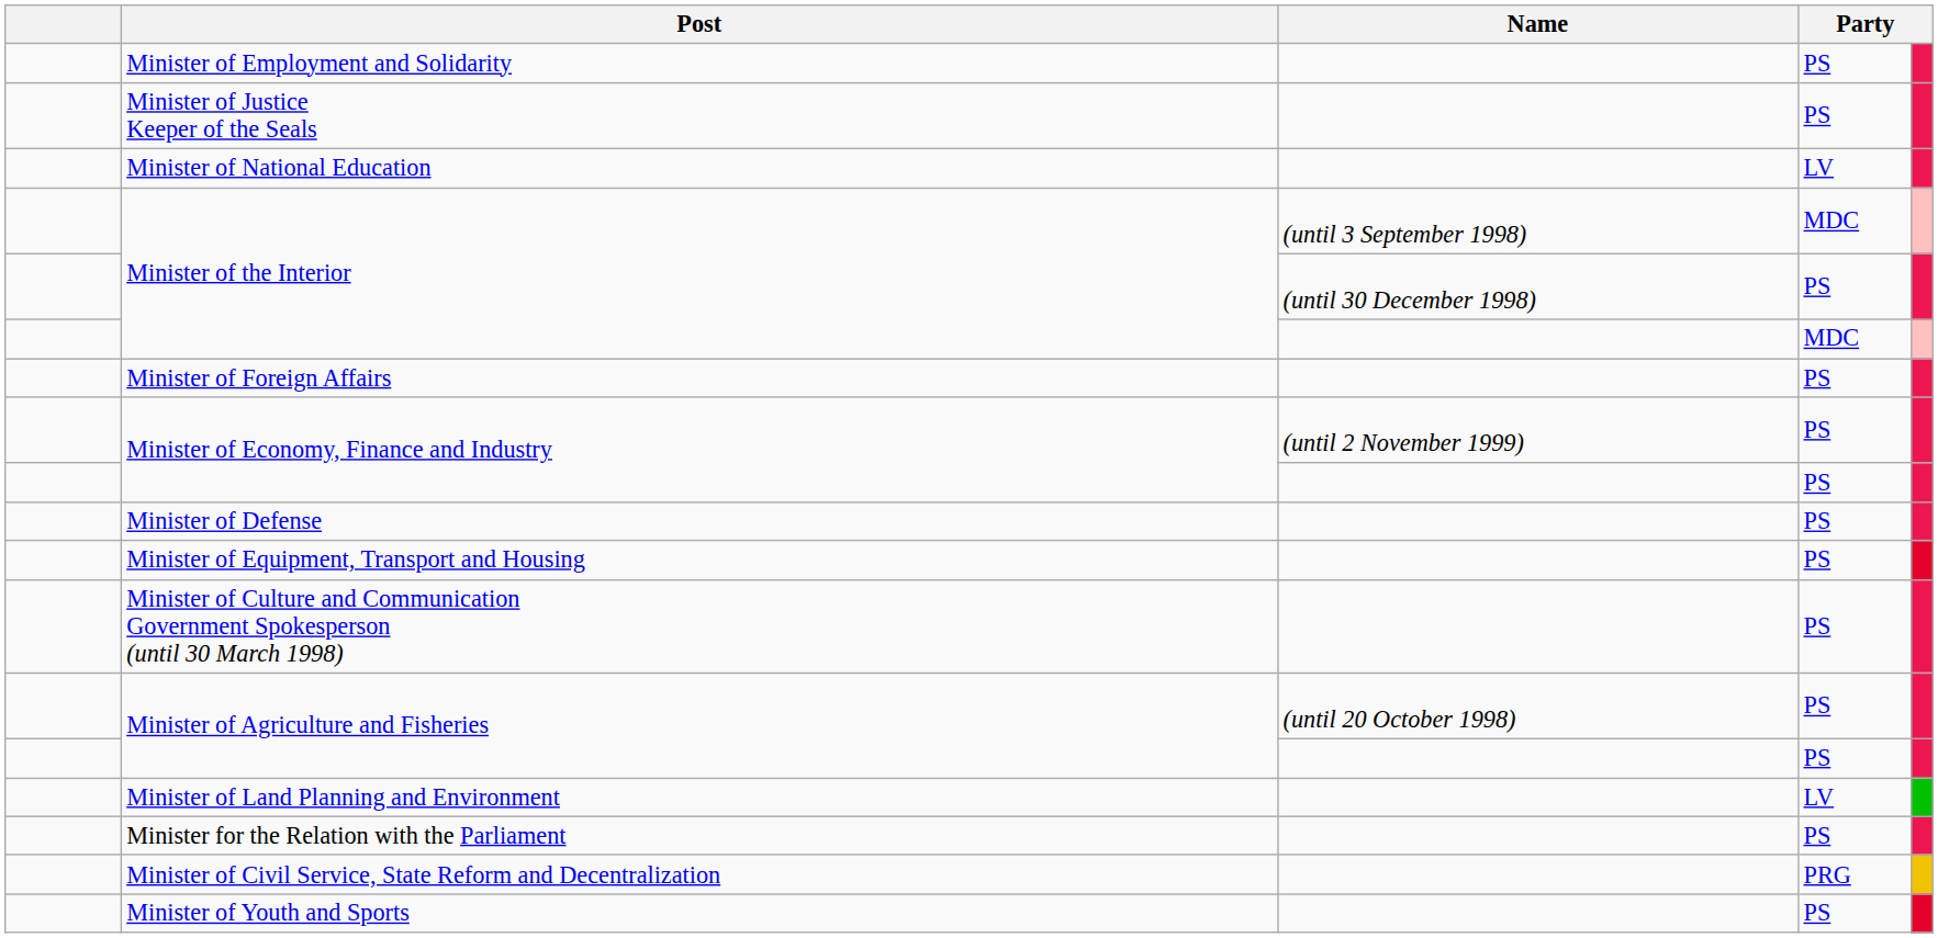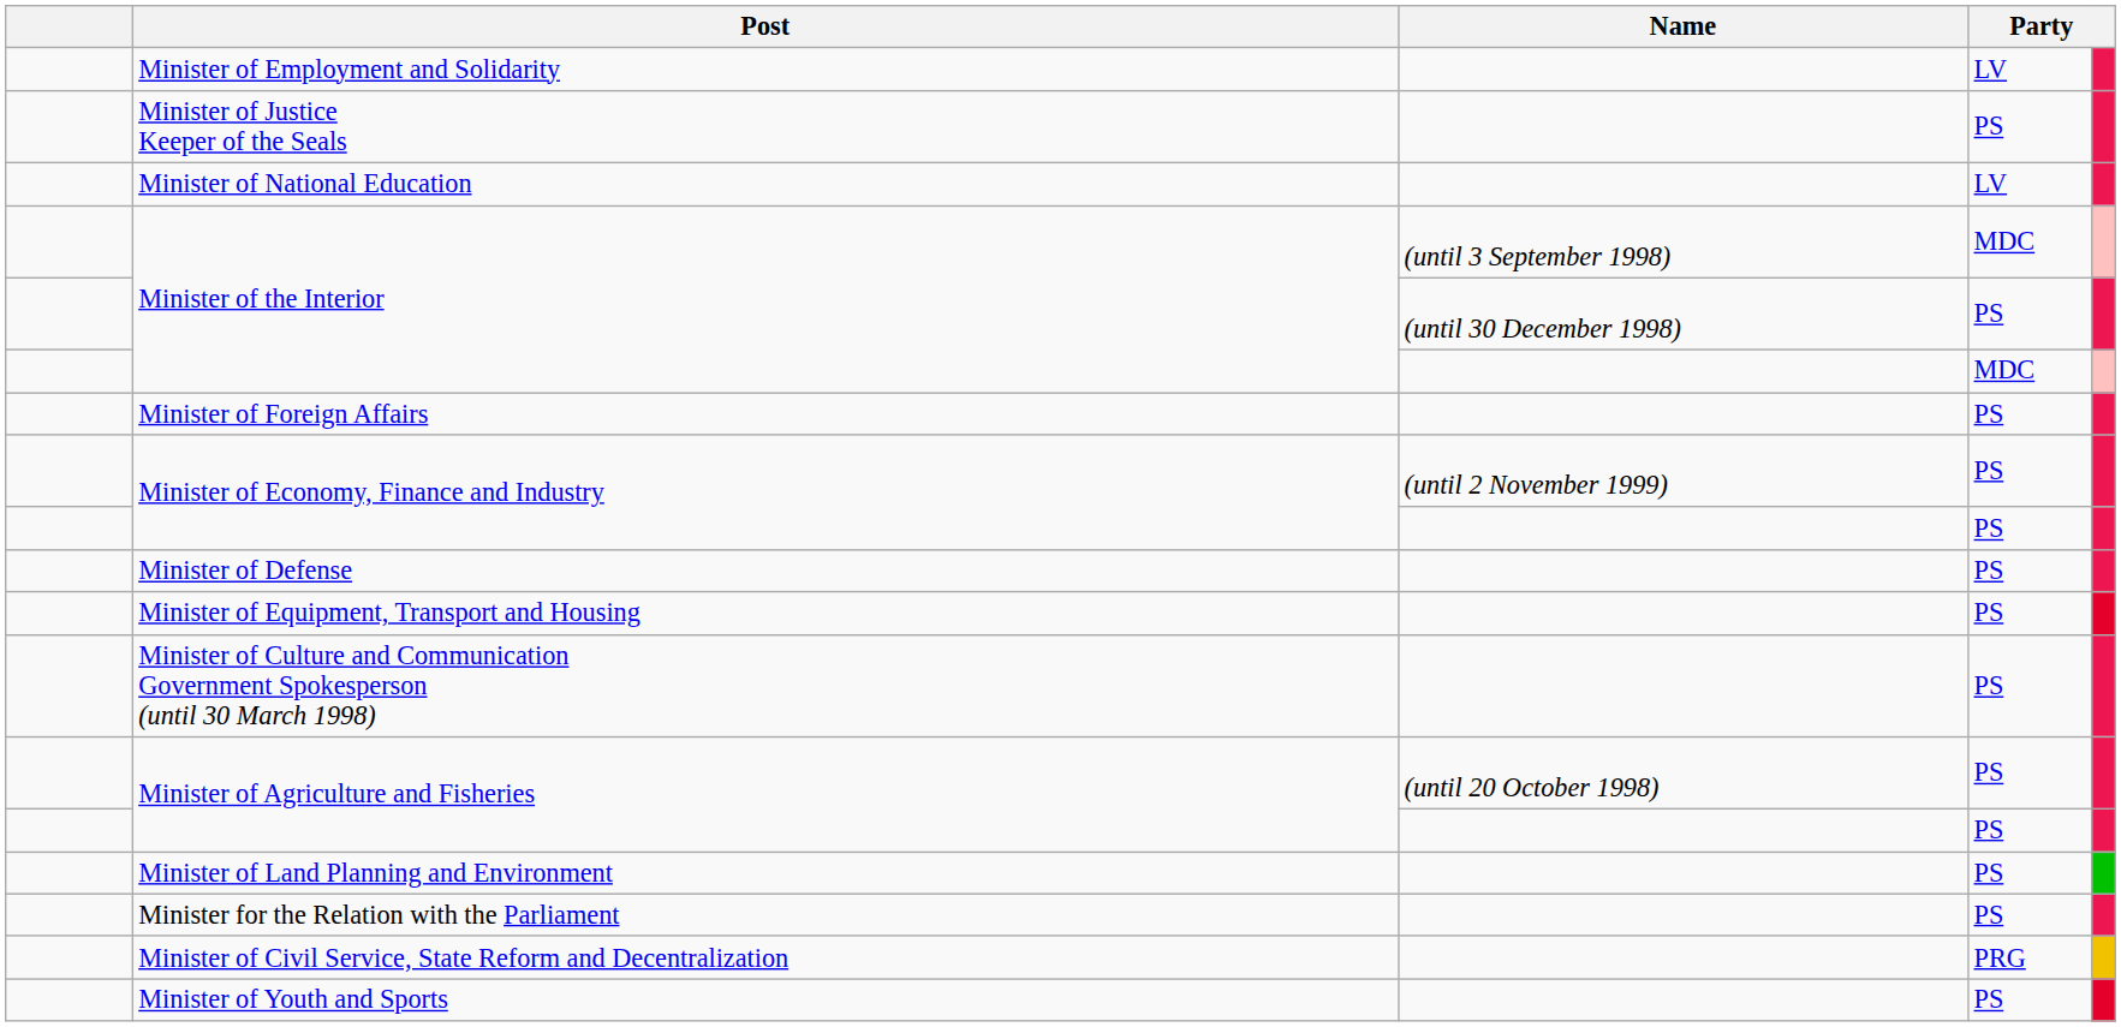Minister of Employment and Solidarity | column 4: PS -> LV
Minister of Land Planning and Environment | column 4: LV -> PS
